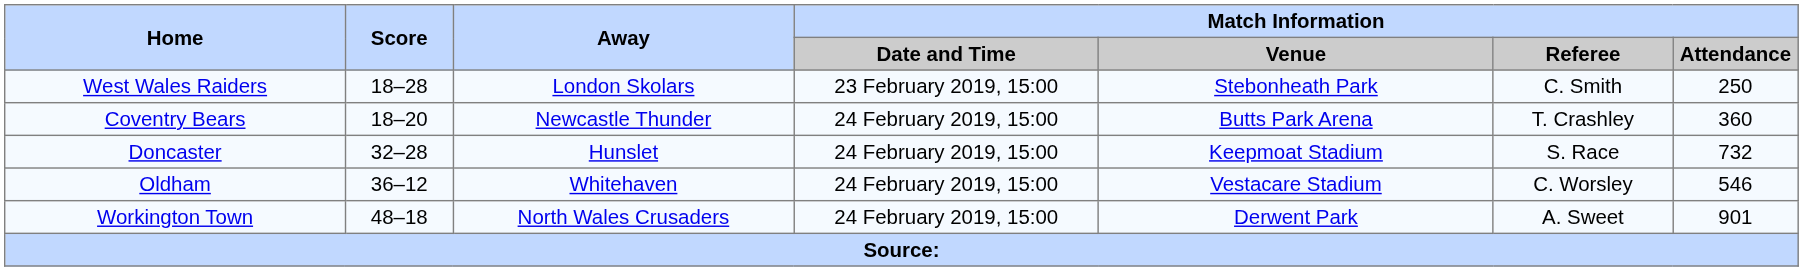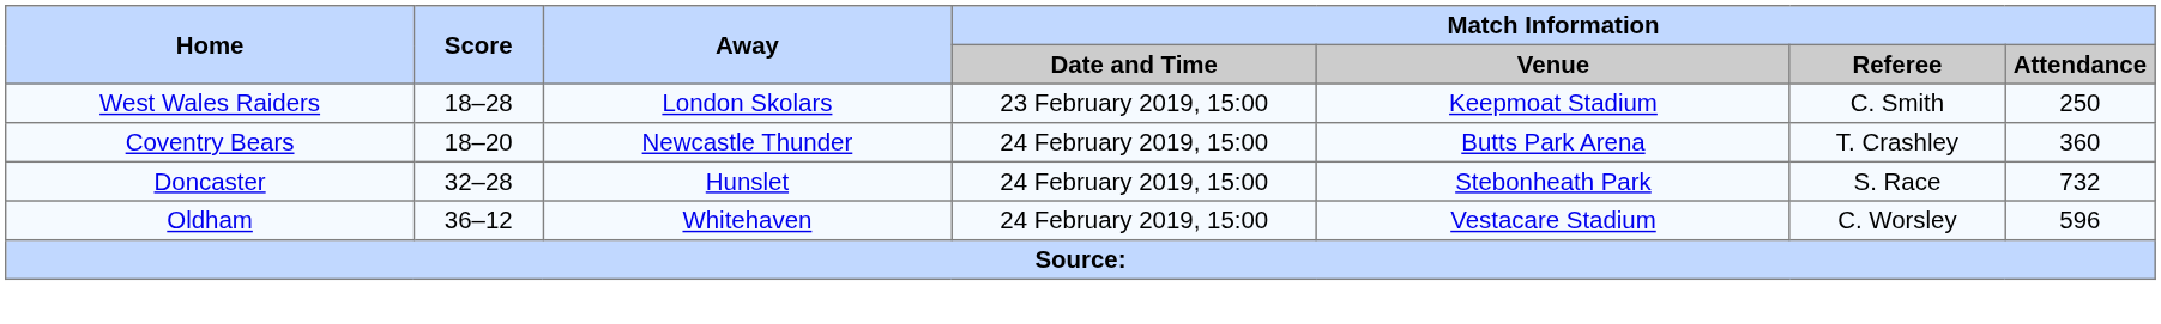West Wales Raiders | Match Information / Venue: Stebonheath Park -> Keepmoat Stadium
Doncaster | Match Information / Venue: Keepmoat Stadium -> Stebonheath Park
Oldham | Match Information / Attendance: 546 -> 596
- row: Workington Town | 48–18 | North Wales Crusaders | 24 February 2019, 15:00 | Derwent Park | A. Sweet | 901
